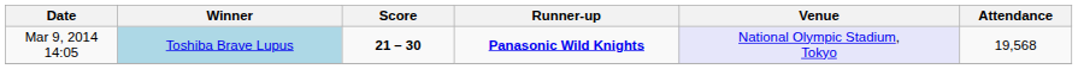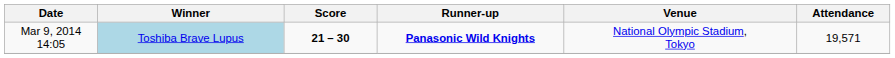Mar 9, 2014 14:05 | Venue: lavender background -> no background
Mar 9, 2014 14:05 | Attendance: 19,568 -> 19,571
